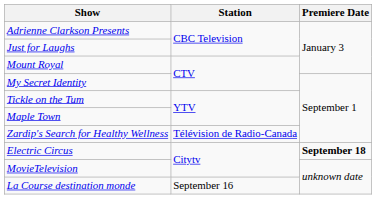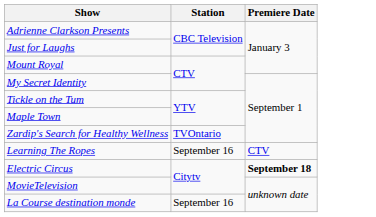Zardip's Search for Healthy Wellness | Station: Télévision de Radio-Canada -> TVOntario
+ row: Learning The Ropes | September 16 | CTV
